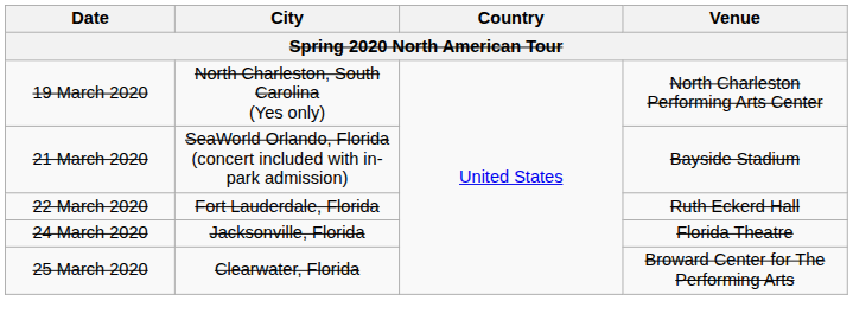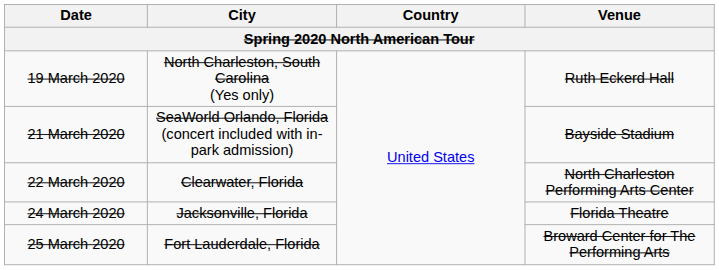19 March 2020 | Venue: North Charleston Performing Arts Center -> Ruth Eckerd Hall
22 March 2020 | City: Fort Lauderdale, Florida -> Clearwater, Florida
22 March 2020 | Venue: Ruth Eckerd Hall -> North Charleston Performing Arts Center
25 March 2020 | City: Clearwater, Florida -> Fort Lauderdale, Florida
